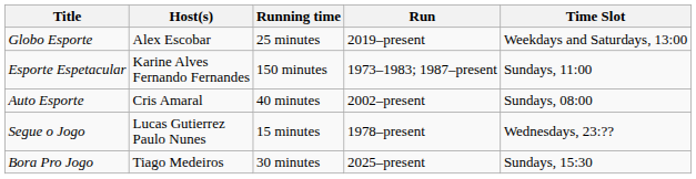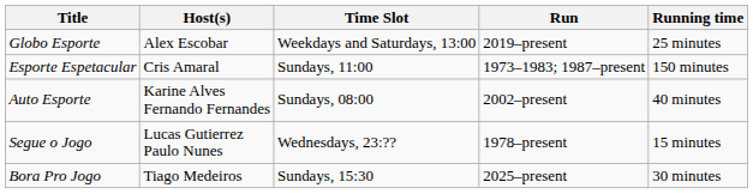columns swapped: Time Slot <-> Running time
Esporte Espetacular | Host(s): Karine Alves Fernando Fernandes -> Cris Amaral
Auto Esporte | Host(s): Cris Amaral -> Karine Alves Fernando Fernandes
